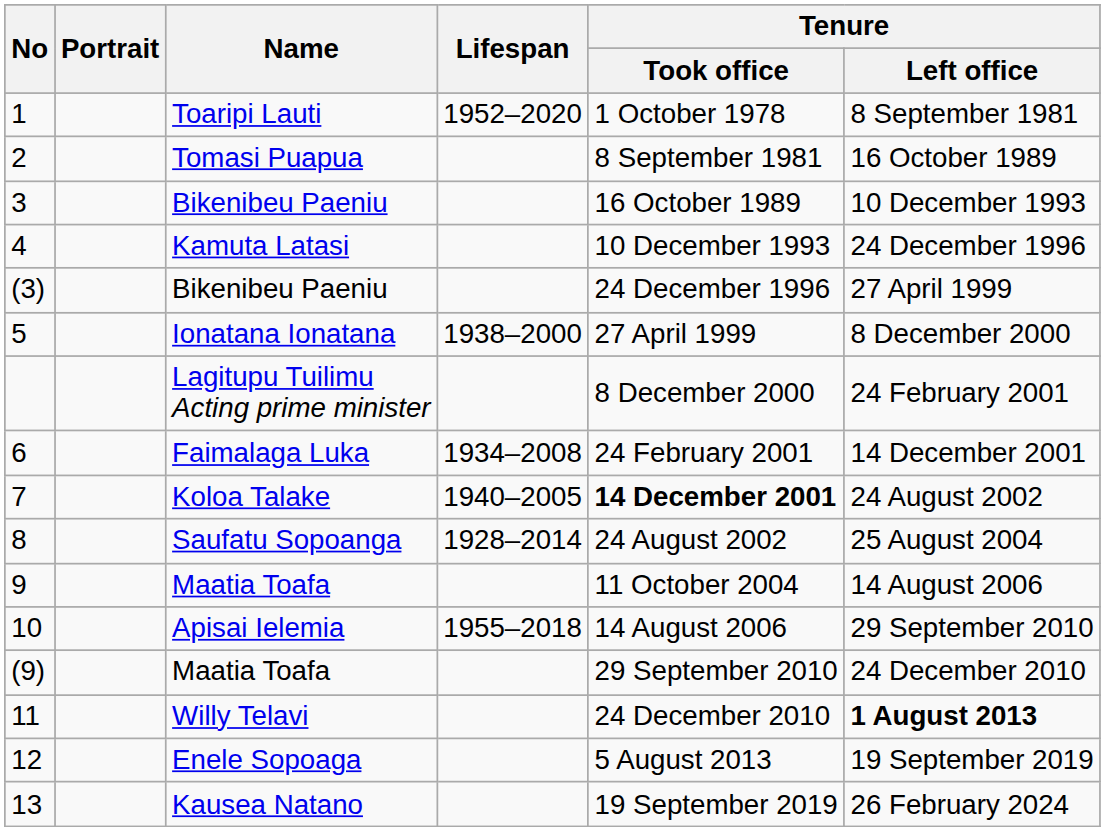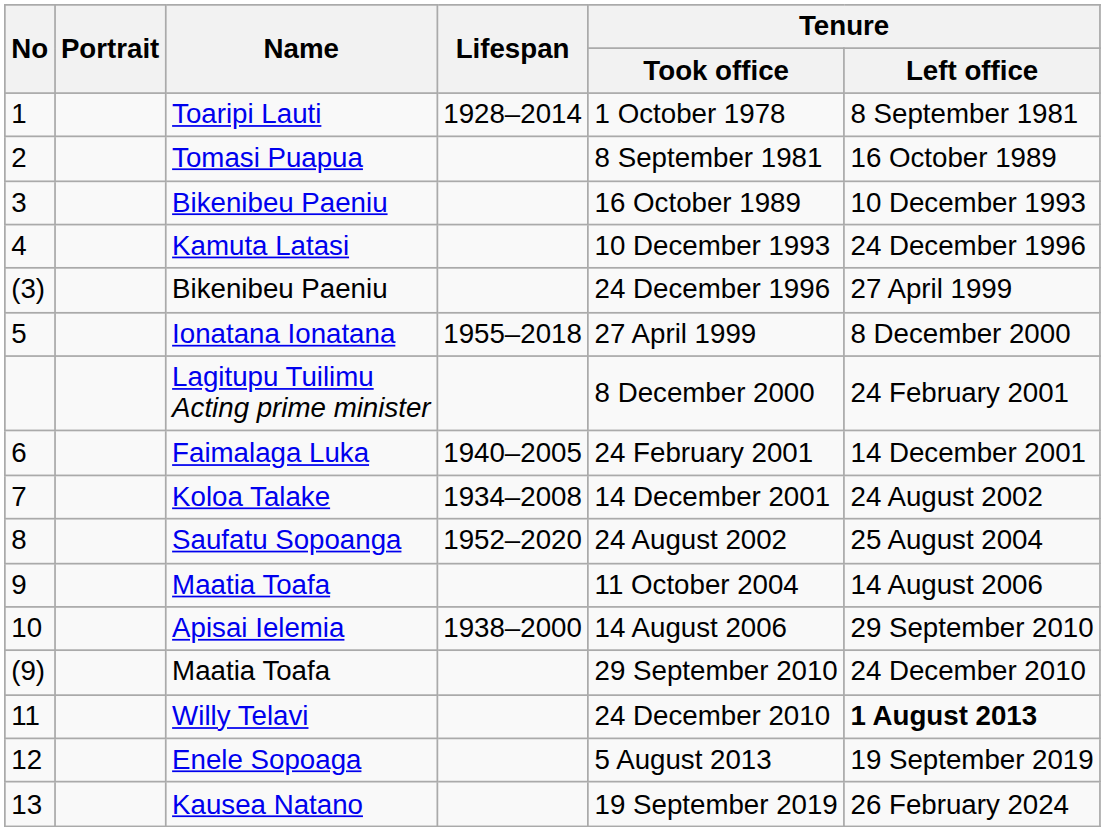1 | Lifespan: 1952–2020 -> 1928–2014
5 | Lifespan: 1938–2000 -> 1955–2018
6 | Lifespan: 1934–2008 -> 1940–2005
7 | Lifespan: 1940–2005 -> 1934–2008
7 | Tenure / Took office: bold -> normal
8 | Lifespan: 1928–2014 -> 1952–2020
10 | Lifespan: 1955–2018 -> 1938–2000
